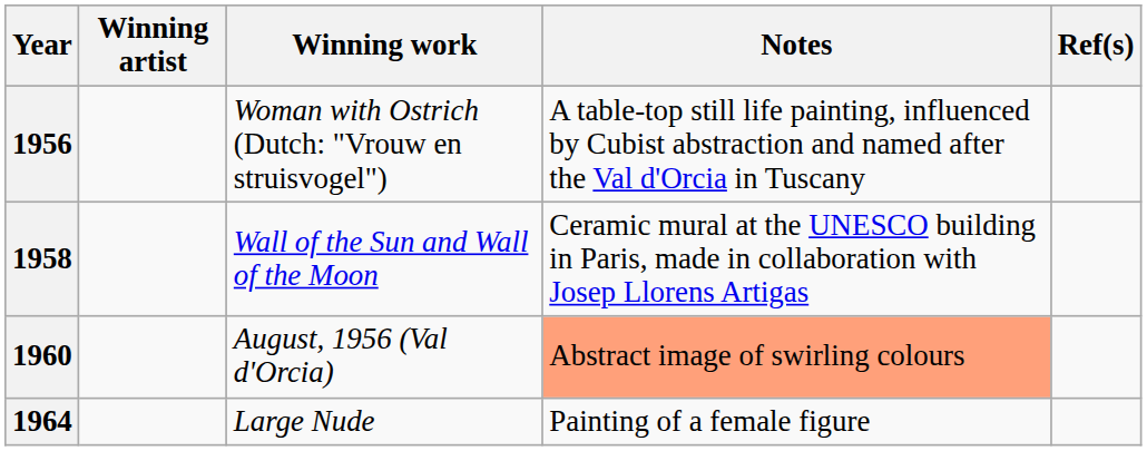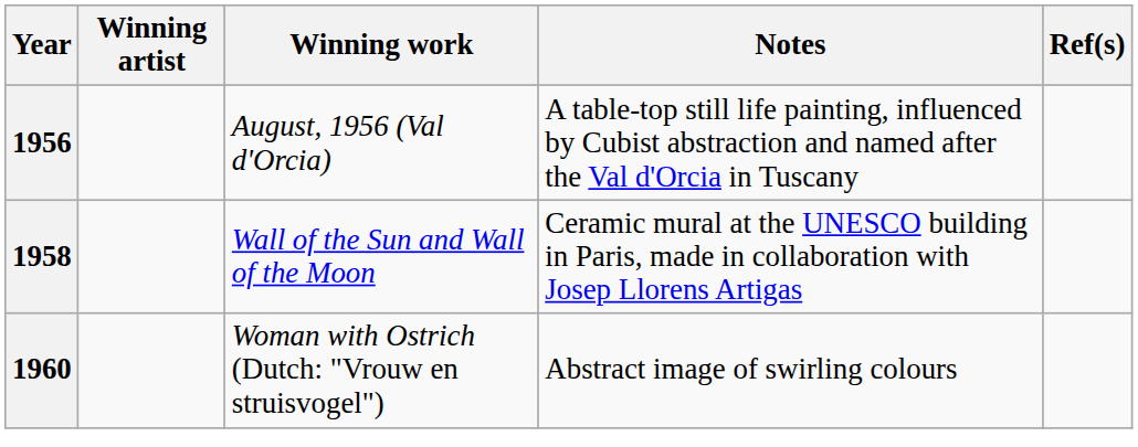1956 | Winning work: Woman with Ostrich (Dutch: "Vrouw en struisvogel") -> August, 1956 (Val d'Orcia)
1960 | Winning work: August, 1956 (Val d'Orcia) -> Woman with Ostrich (Dutch: "Vrouw en struisvogel")
1960 | Notes: lightsalmon background -> no background
- row: 1964 | Large Nude | Painting of a female figure
